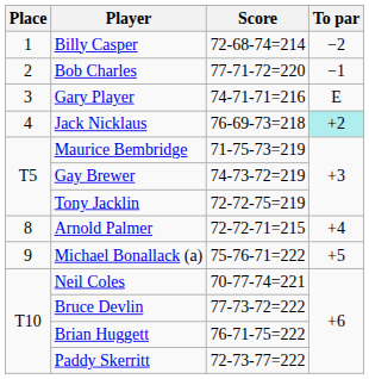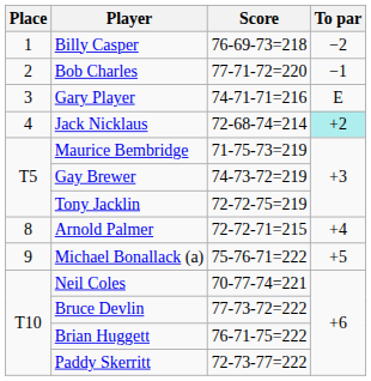Billy Casper | Score: 72-68-74=214 -> 76-69-73=218
Jack Nicklaus | Score: 76-69-73=218 -> 72-68-74=214
